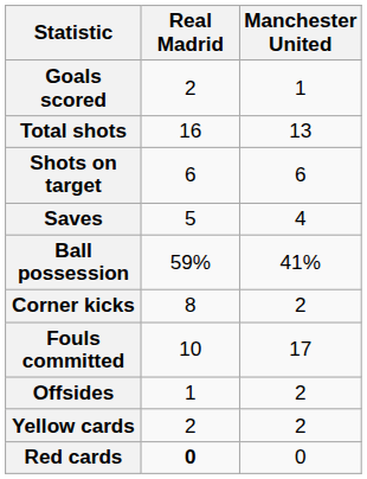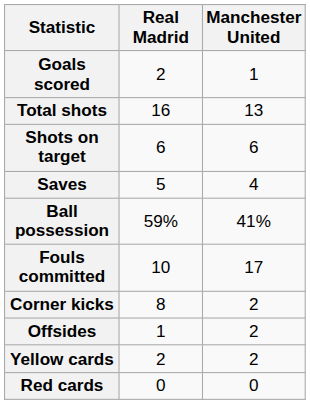rows swapped: Corner kicks <-> Fouls committed
Red cards | Real Madrid: bold -> normal
